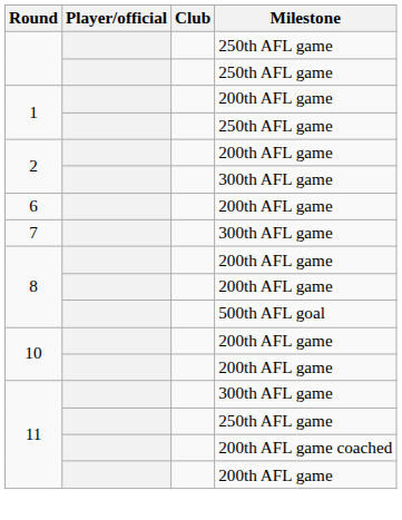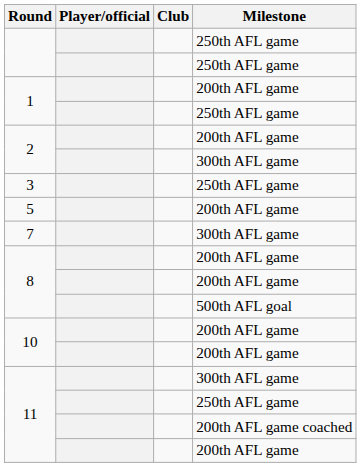+ row: 3 | 250th AFL game
+ row: 5 | 200th AFL game
- row: 6 | 200th AFL game
